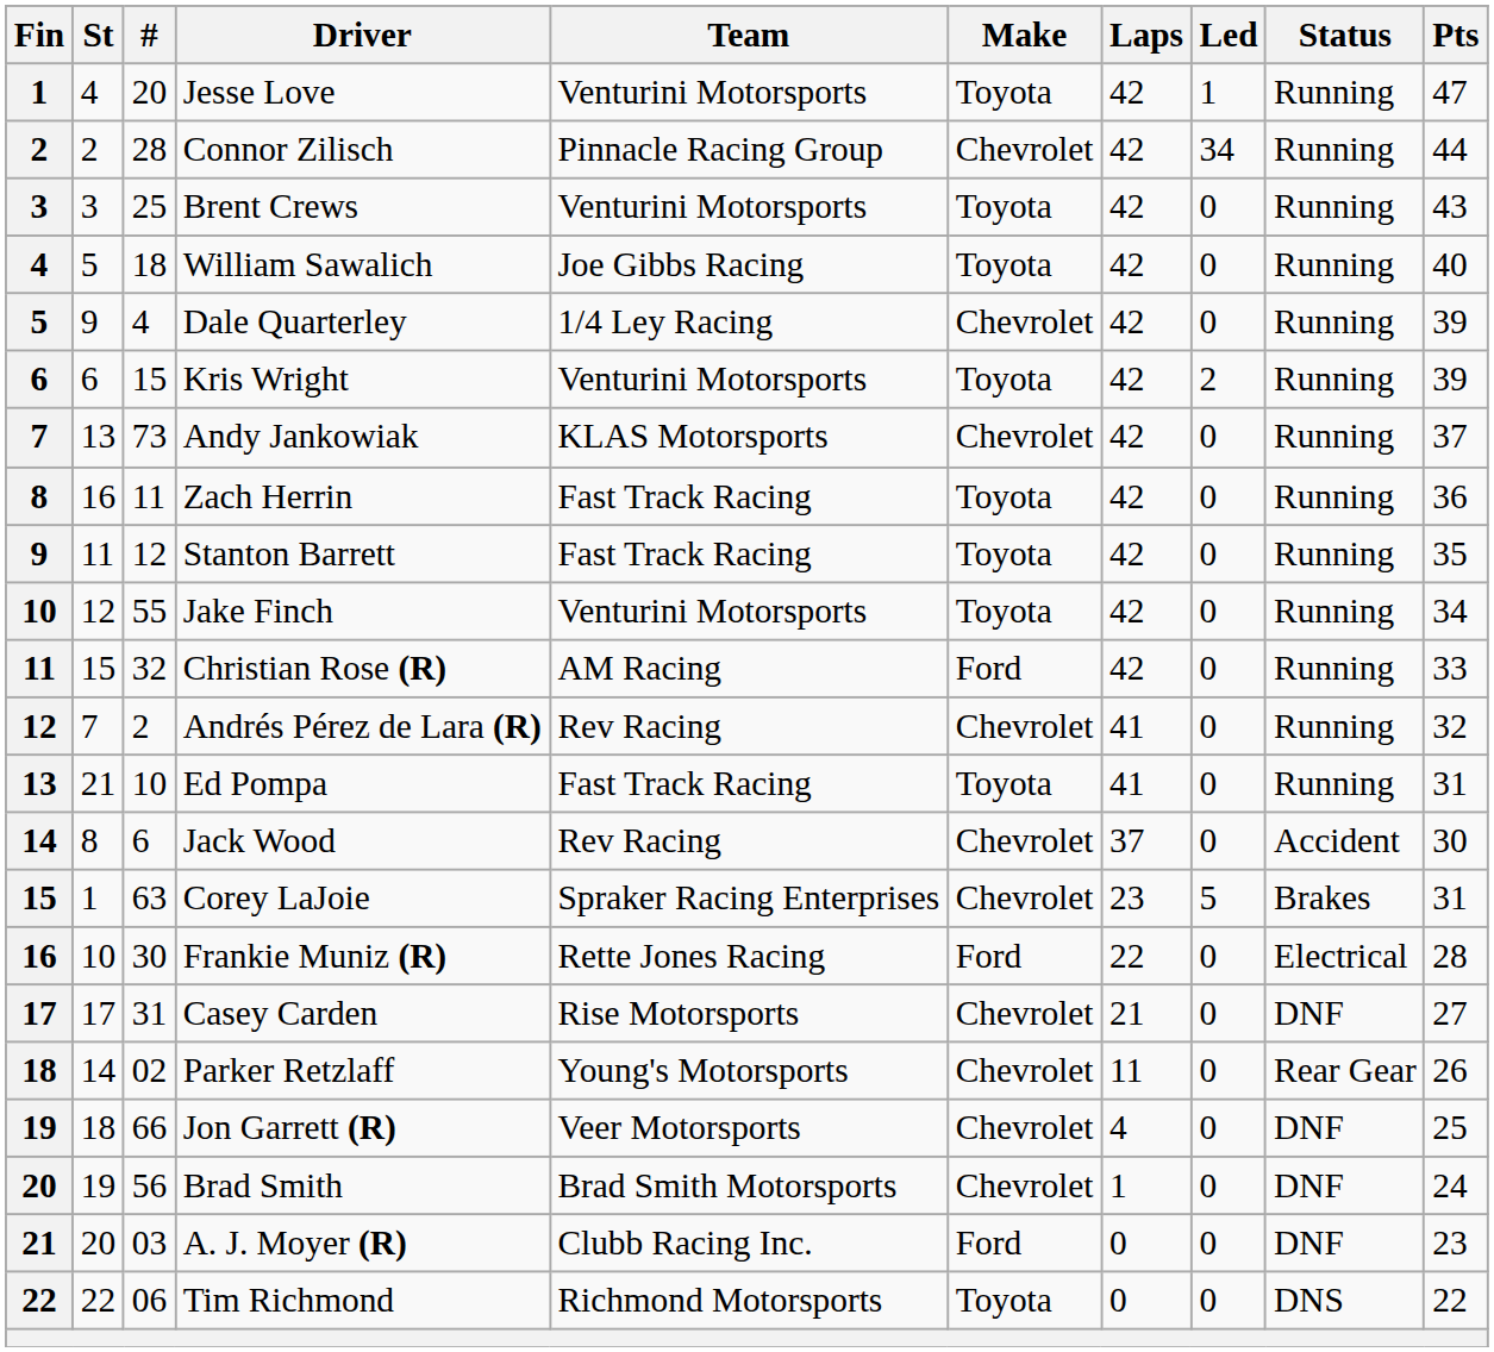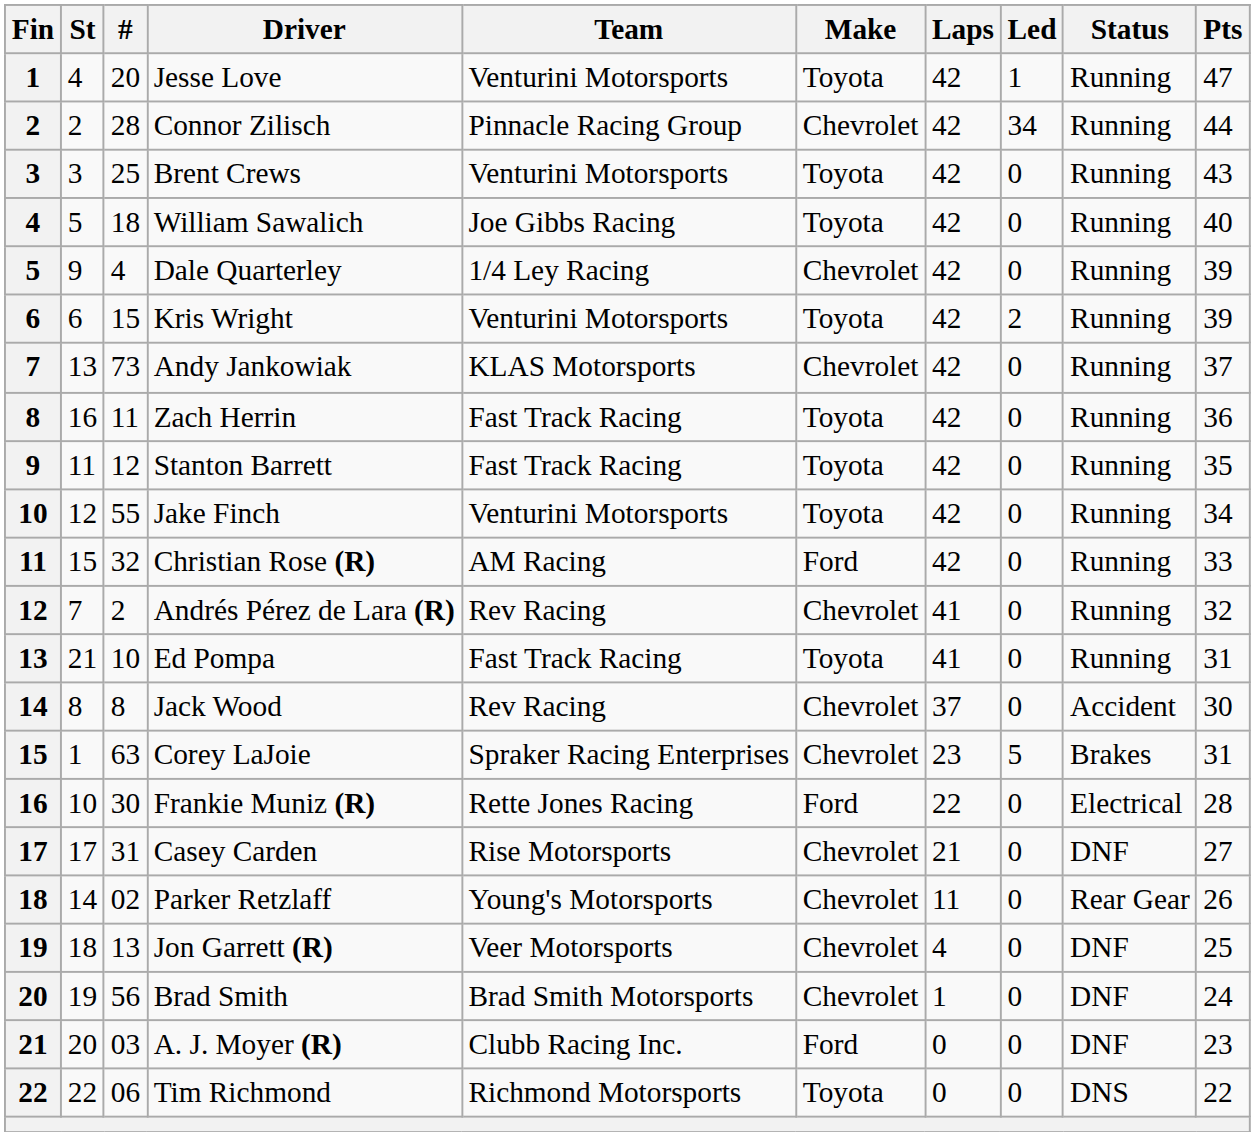Jack Wood | #: 6 -> 8
Jon Garrett (R) | #: 66 -> 13
